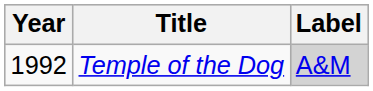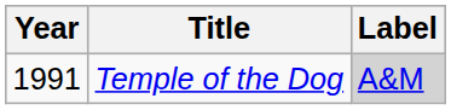Temple of the Dog | Year: 1992 -> 1991
